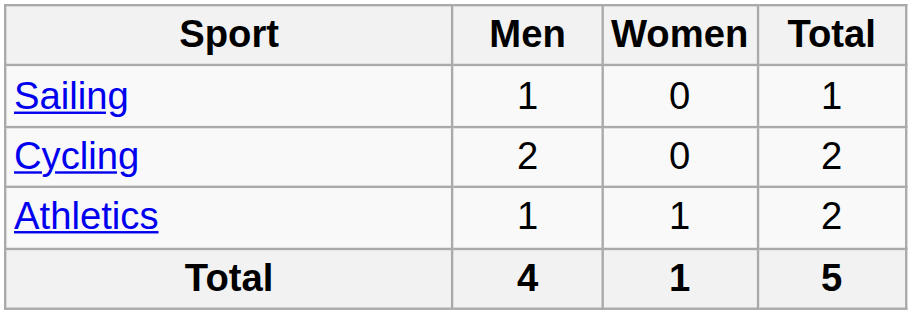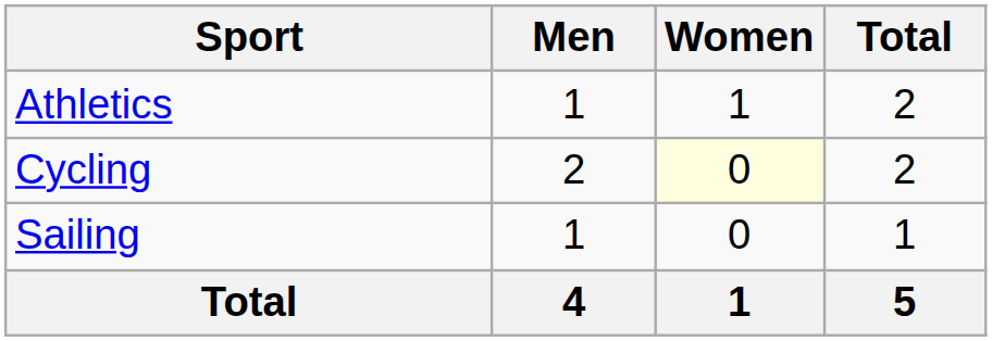rows swapped: Athletics <-> Sailing
Cycling | Women: no background -> lightyellow background
